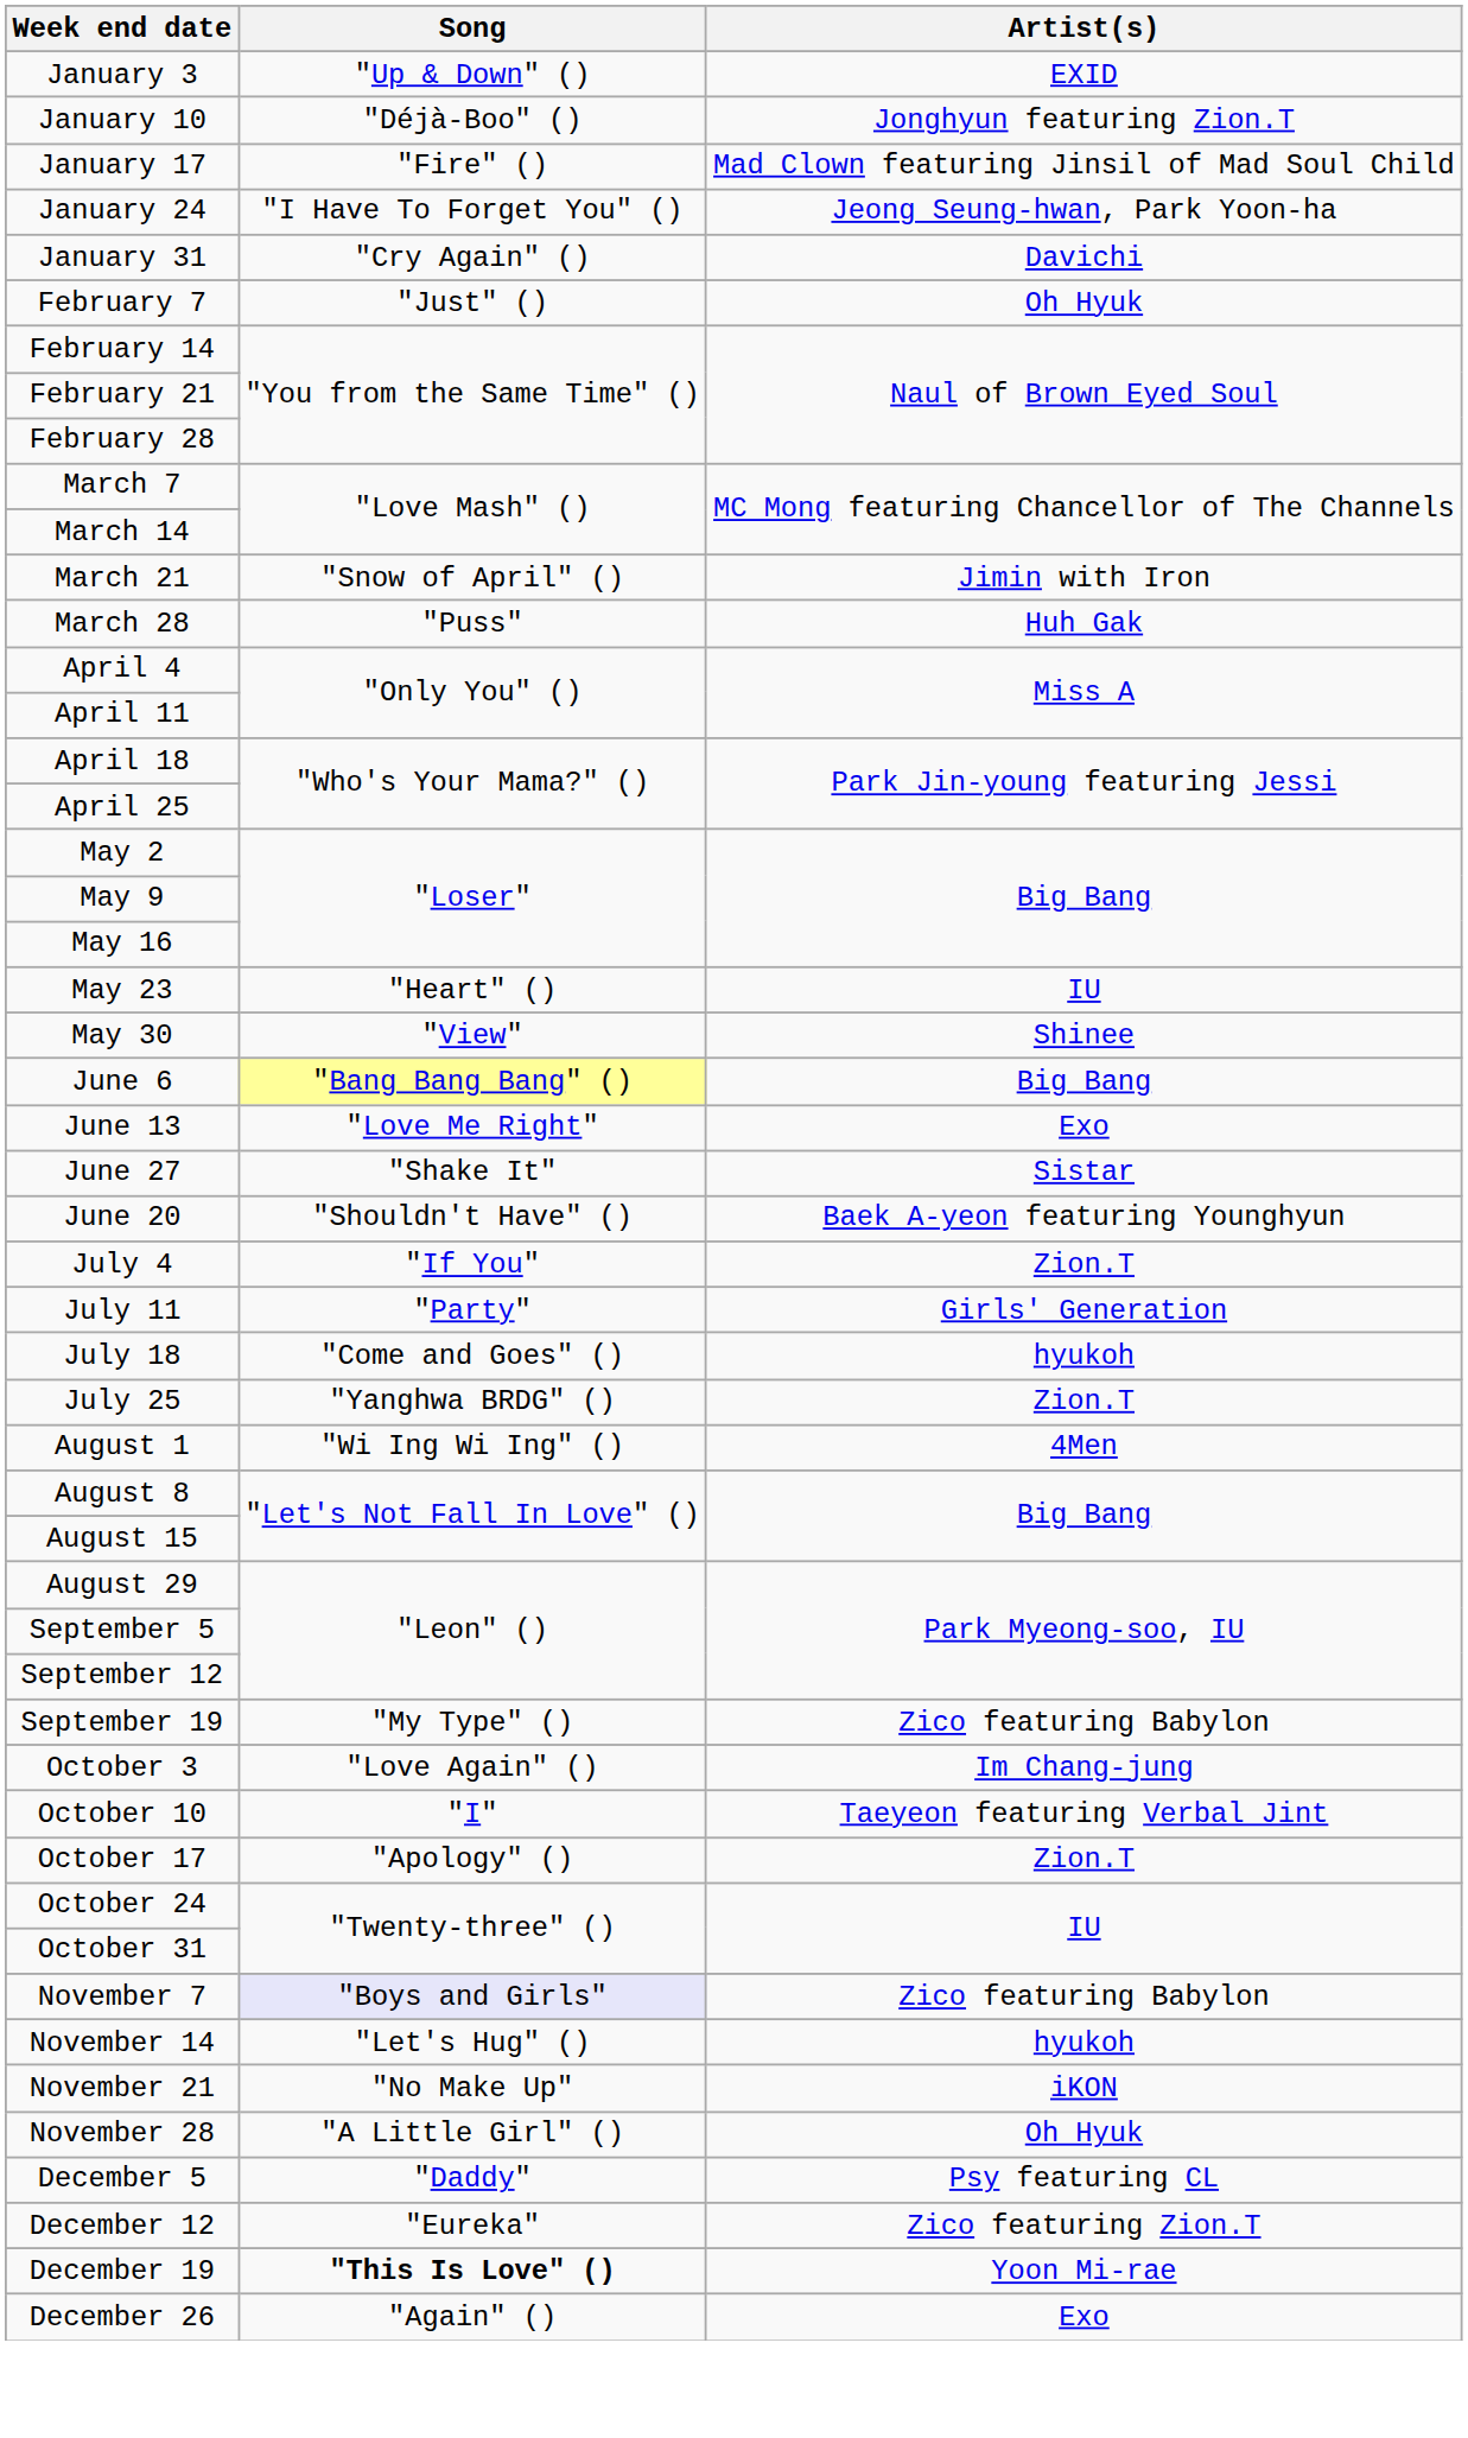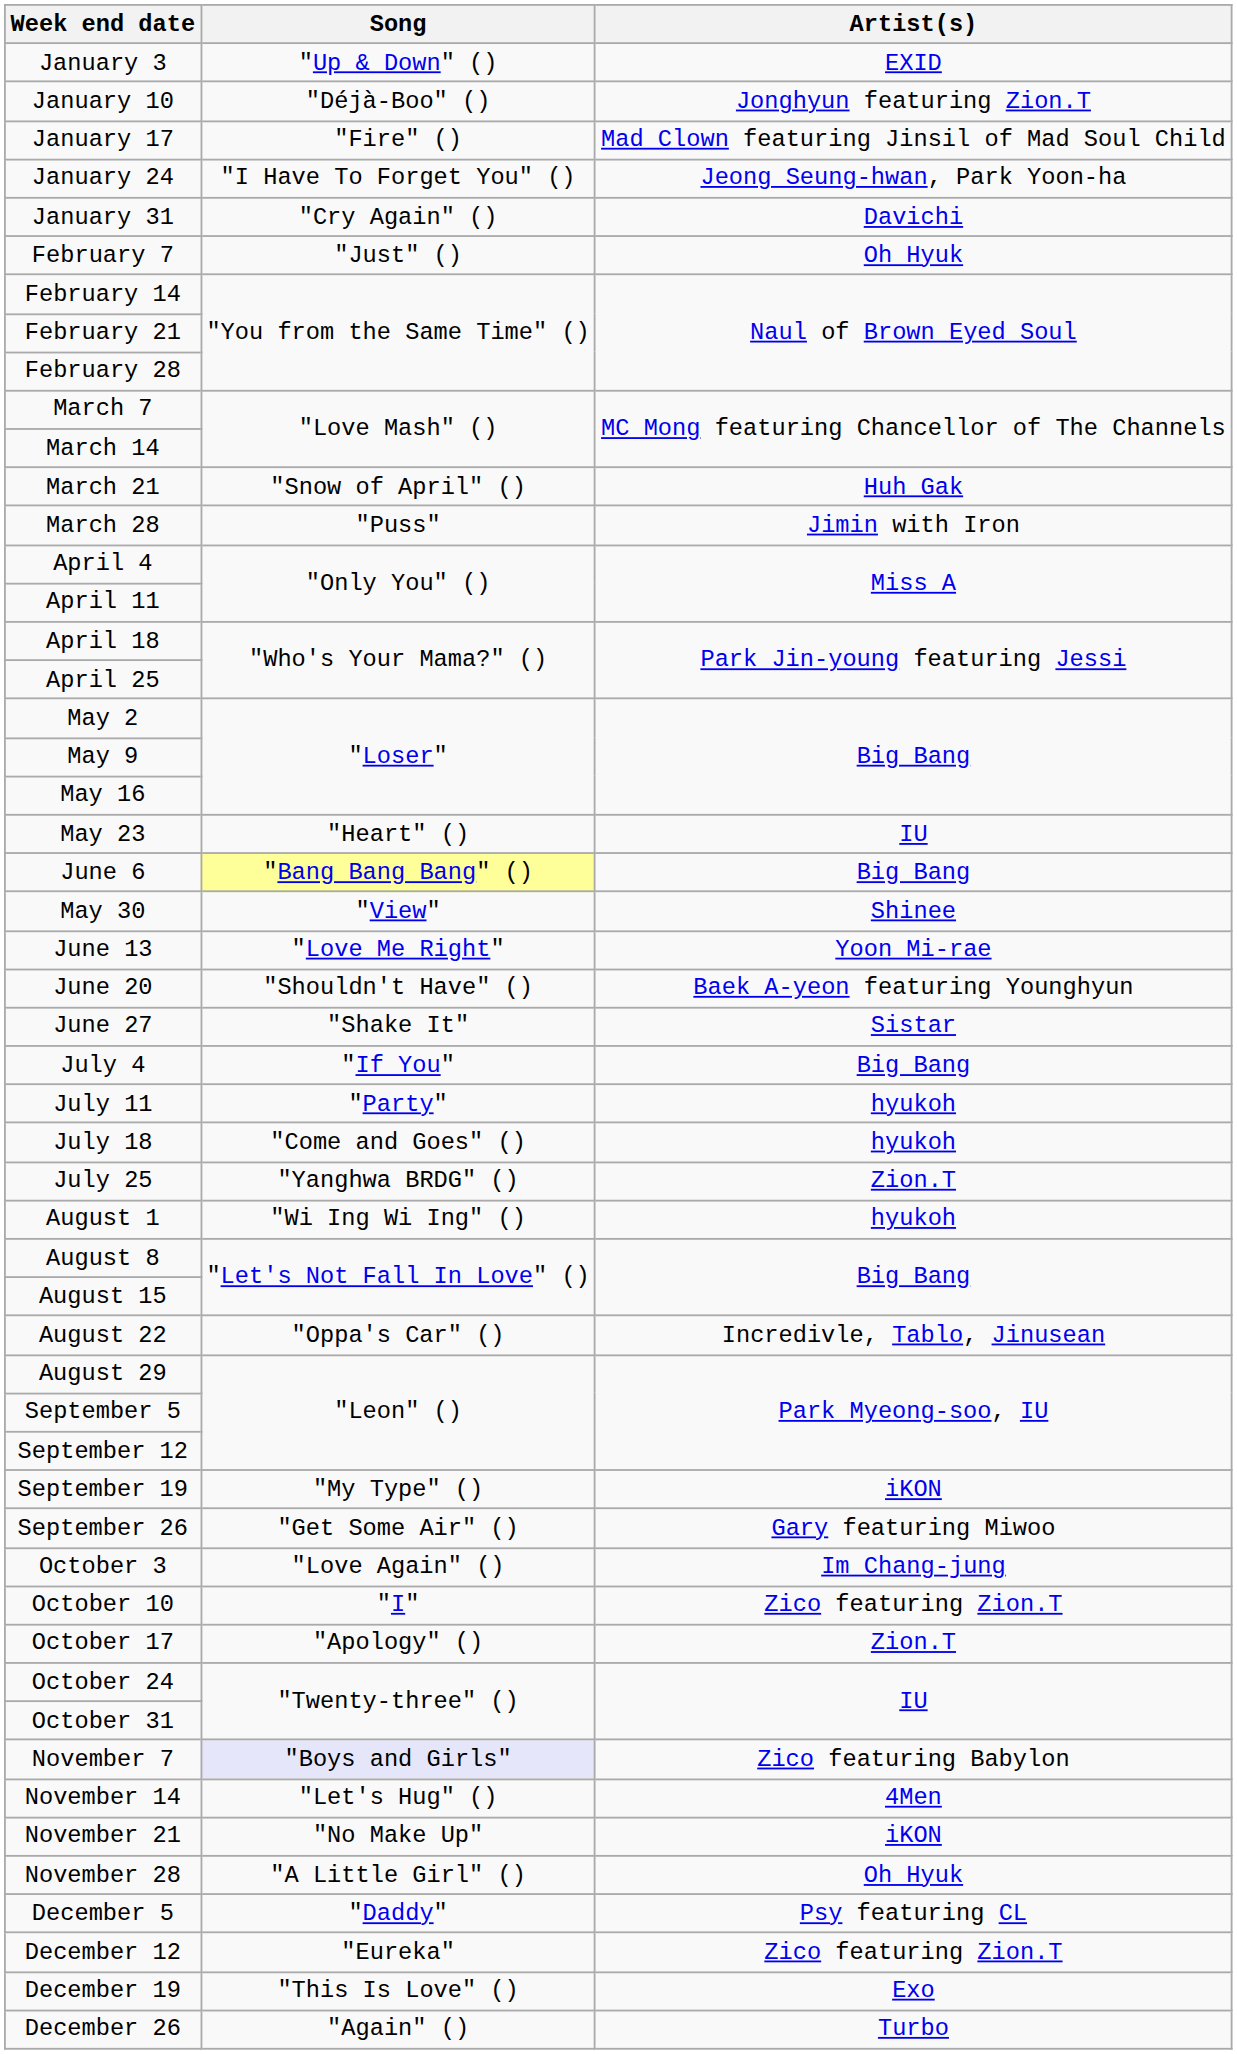March 21 | Artist(s): Jimin with Iron -> Huh Gak
March 28 | Artist(s): Huh Gak -> Jimin with Iron
rows swapped: May 30 <-> June 6
June 13 | Artist(s): Exo -> Yoon Mi-rae
rows swapped: June 20 <-> June 27
July 4 | Artist(s): Zion.T -> Big Bang
July 11 | Artist(s): Girls' Generation -> hyukoh
August 1 | Artist(s): 4Men -> hyukoh
+ row: August 22 | "Oppa's Car" () | Incredivle, Tablo, Jinusean
September 19 | Artist(s): Zico featuring Babylon -> iKON
+ row: September 26 | "Get Some Air" () | Gary featuring Miwoo
October 10 | Artist(s): Taeyeon featuring Verbal Jint -> Zico featuring Zion.T
November 14 | Artist(s): hyukoh -> 4Men
December 19 | Song: bold -> normal
December 19 | Artist(s): Yoon Mi-rae -> Exo
December 26 | Artist(s): Exo -> Turbo
